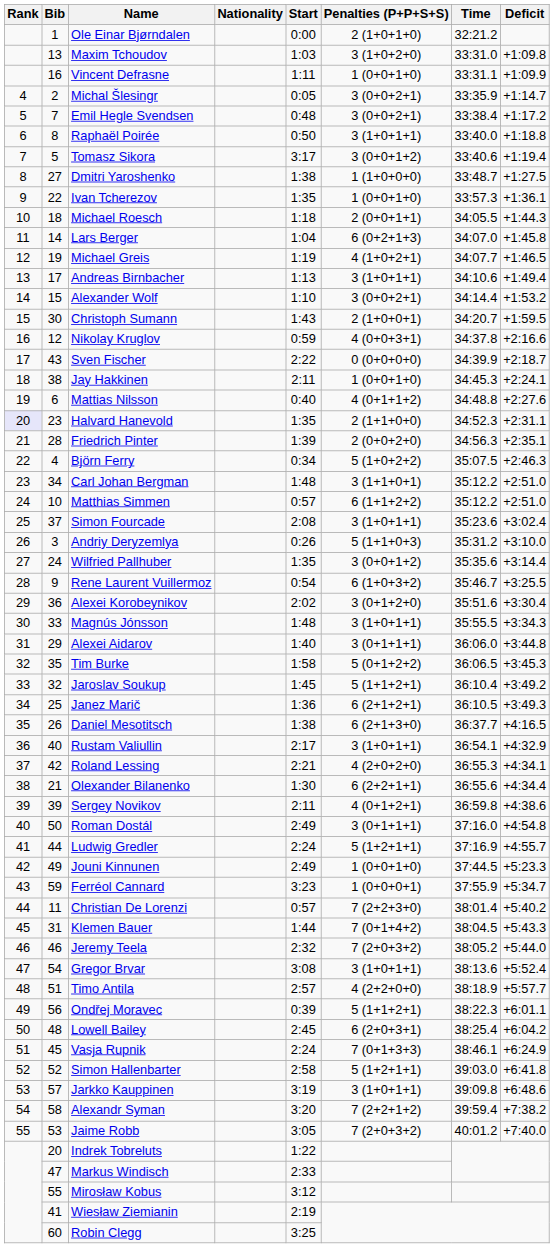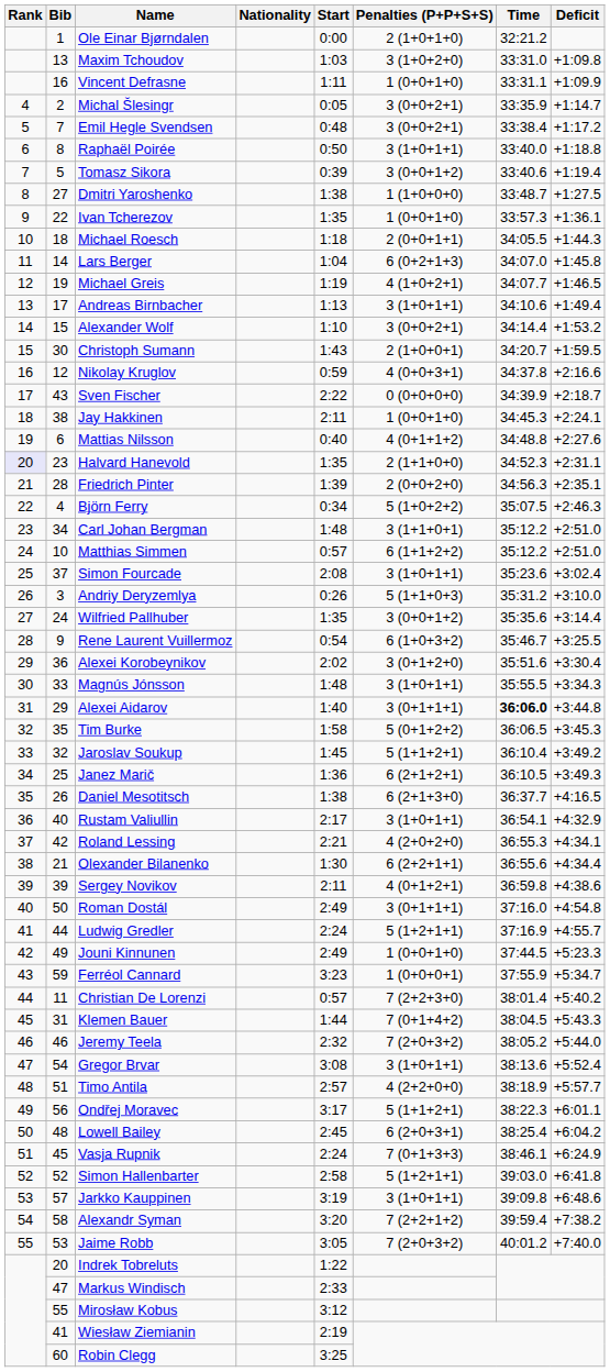Tomasz Sikora | Start: 3:17 -> 0:39
Alexei Aidarov | Time: normal -> bold
Ondřej Moravec | Start: 0:39 -> 3:17
